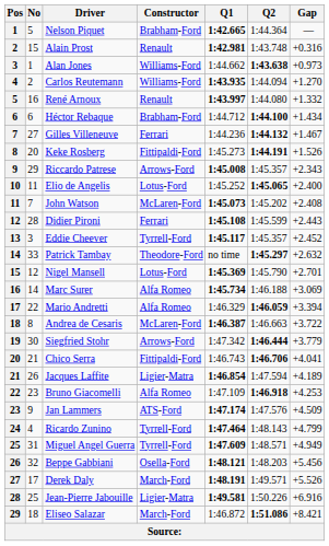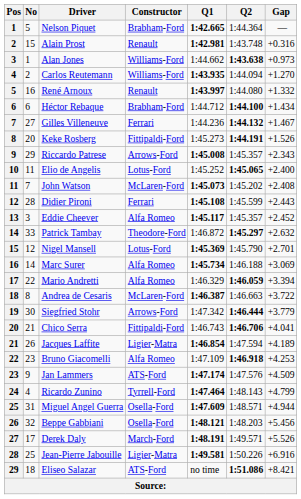Eddie Cheever | Constructor: Tyrrell-Ford -> Alfa Romeo
Patrick Tambay | Q1: no time -> 1:46.872
Miguel Angel Guerra | Constructor: Tyrrell-Ford -> Osella-Ford
Miguel Angel Guerra | Gap: +4.949 -> +4.944
Eliseo Salazar | Constructor: March-Ford -> ATS-Ford
Eliseo Salazar | Q1: 1:46.872 -> no time
